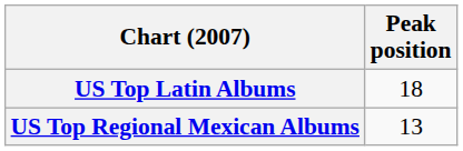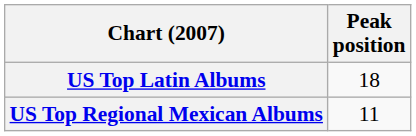US Top Regional Mexican Albums | Peak position: 13 -> 11
